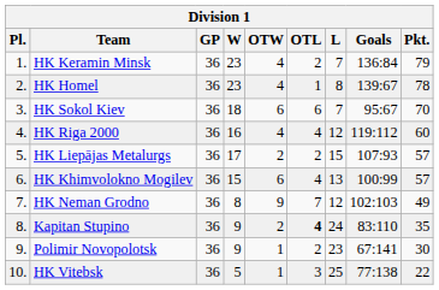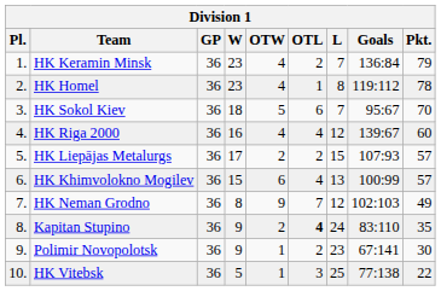HK Homel | Goals: 139:67 -> 119:112
HK Sokol Kiev | OTW: 6 -> 5
HK Riga 2000 | Goals: 119:112 -> 139:67
